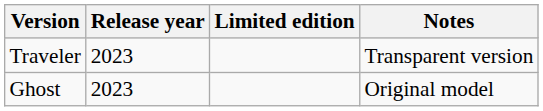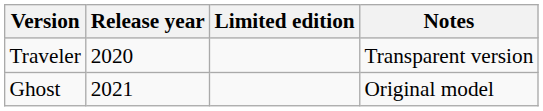Traveler | Release year: 2023 -> 2020
Ghost | Release year: 2023 -> 2021
